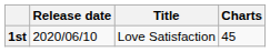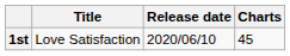columns swapped: Release date <-> Title
